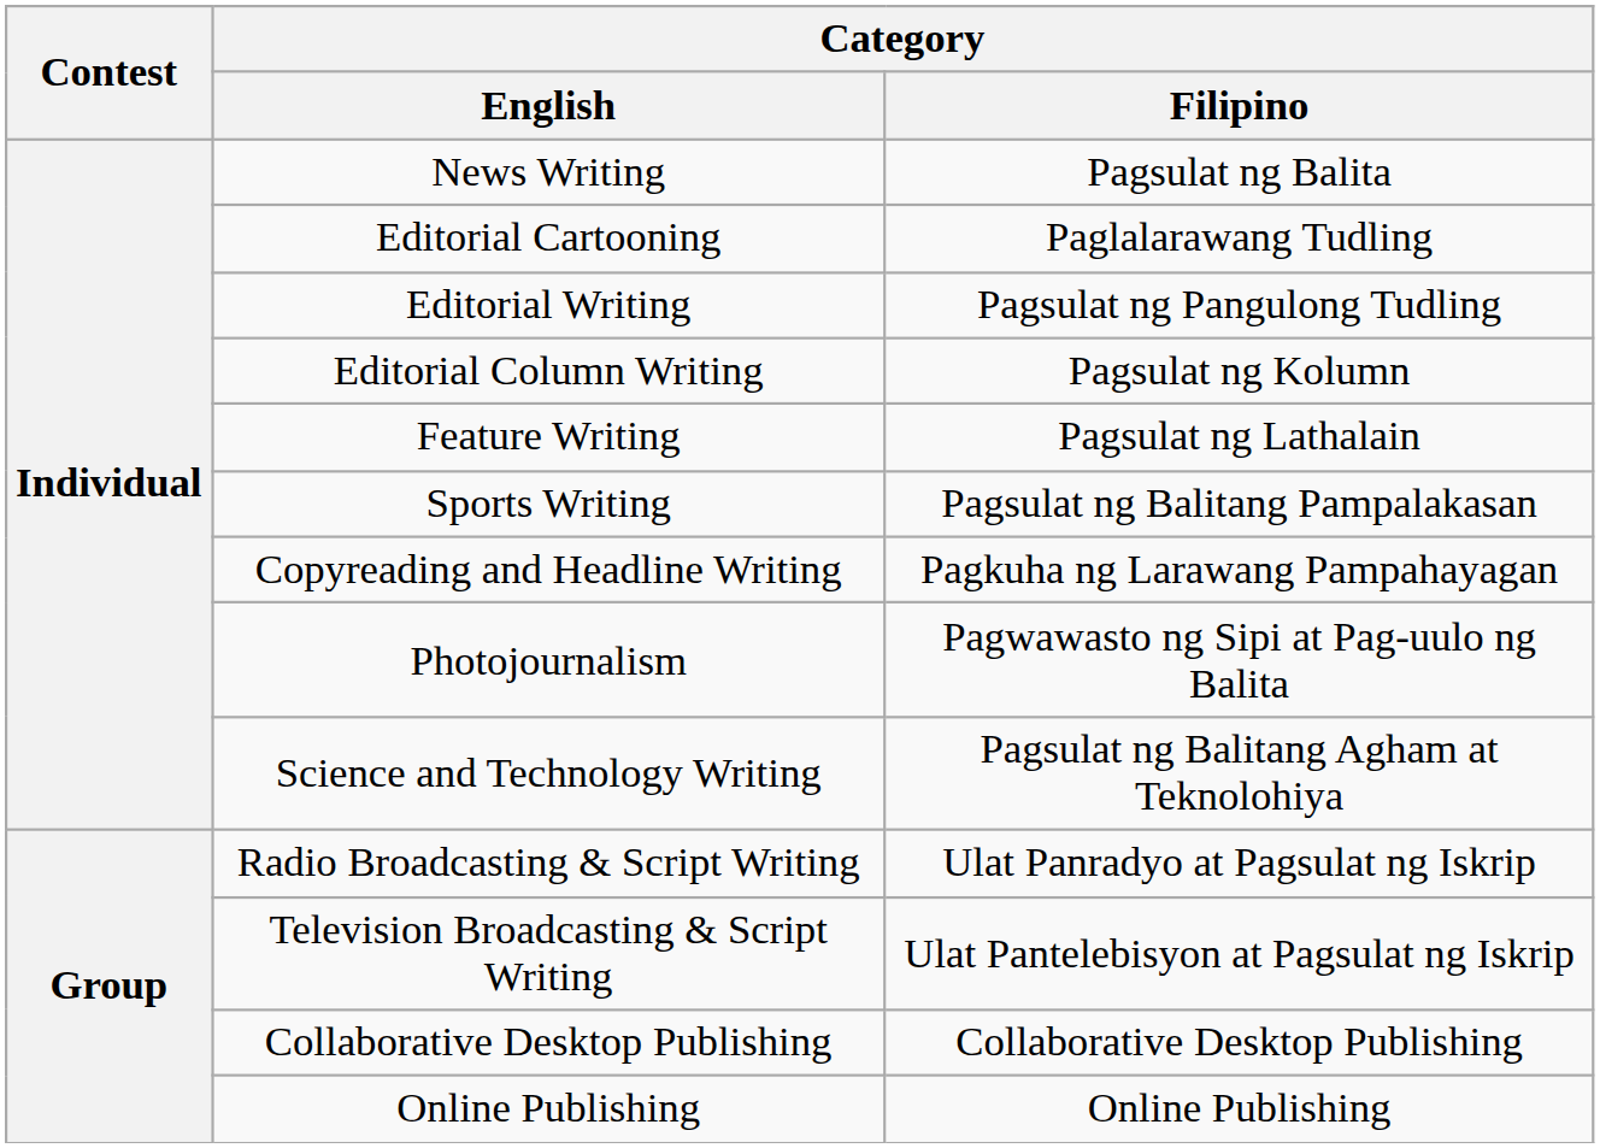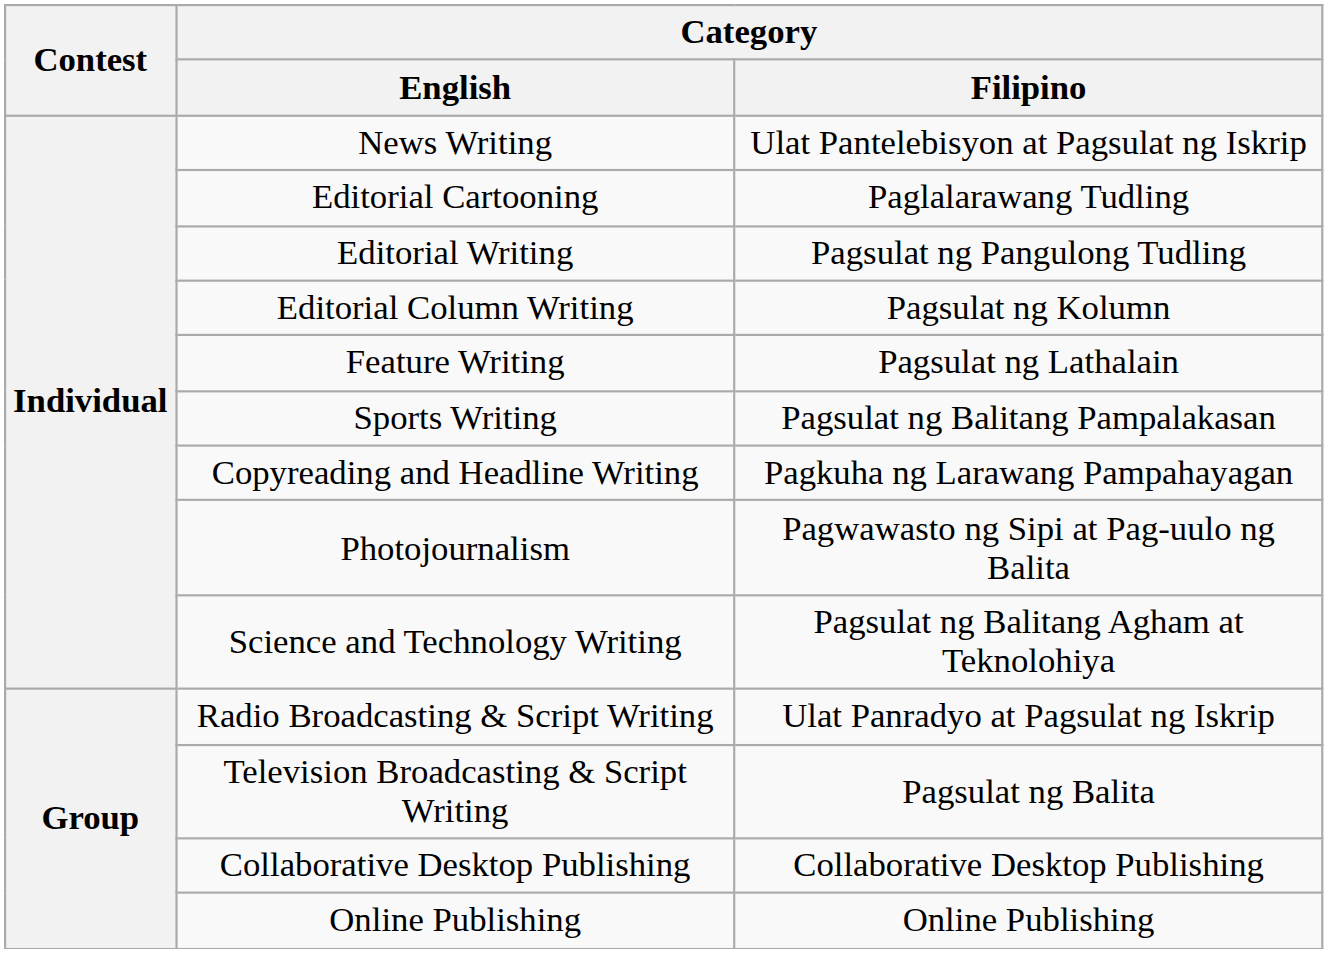News Writing | Category / Filipino: Pagsulat ng Balita -> Ulat Pantelebisyon at Pagsulat ng Iskrip
Television Broadcasting & Script Writing | Category / Filipino: Ulat Pantelebisyon at Pagsulat ng Iskrip -> Pagsulat ng Balita
